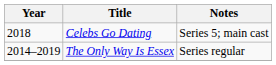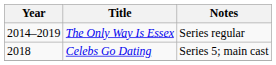rows swapped: The Only Way Is Essex <-> Celebs Go Dating
